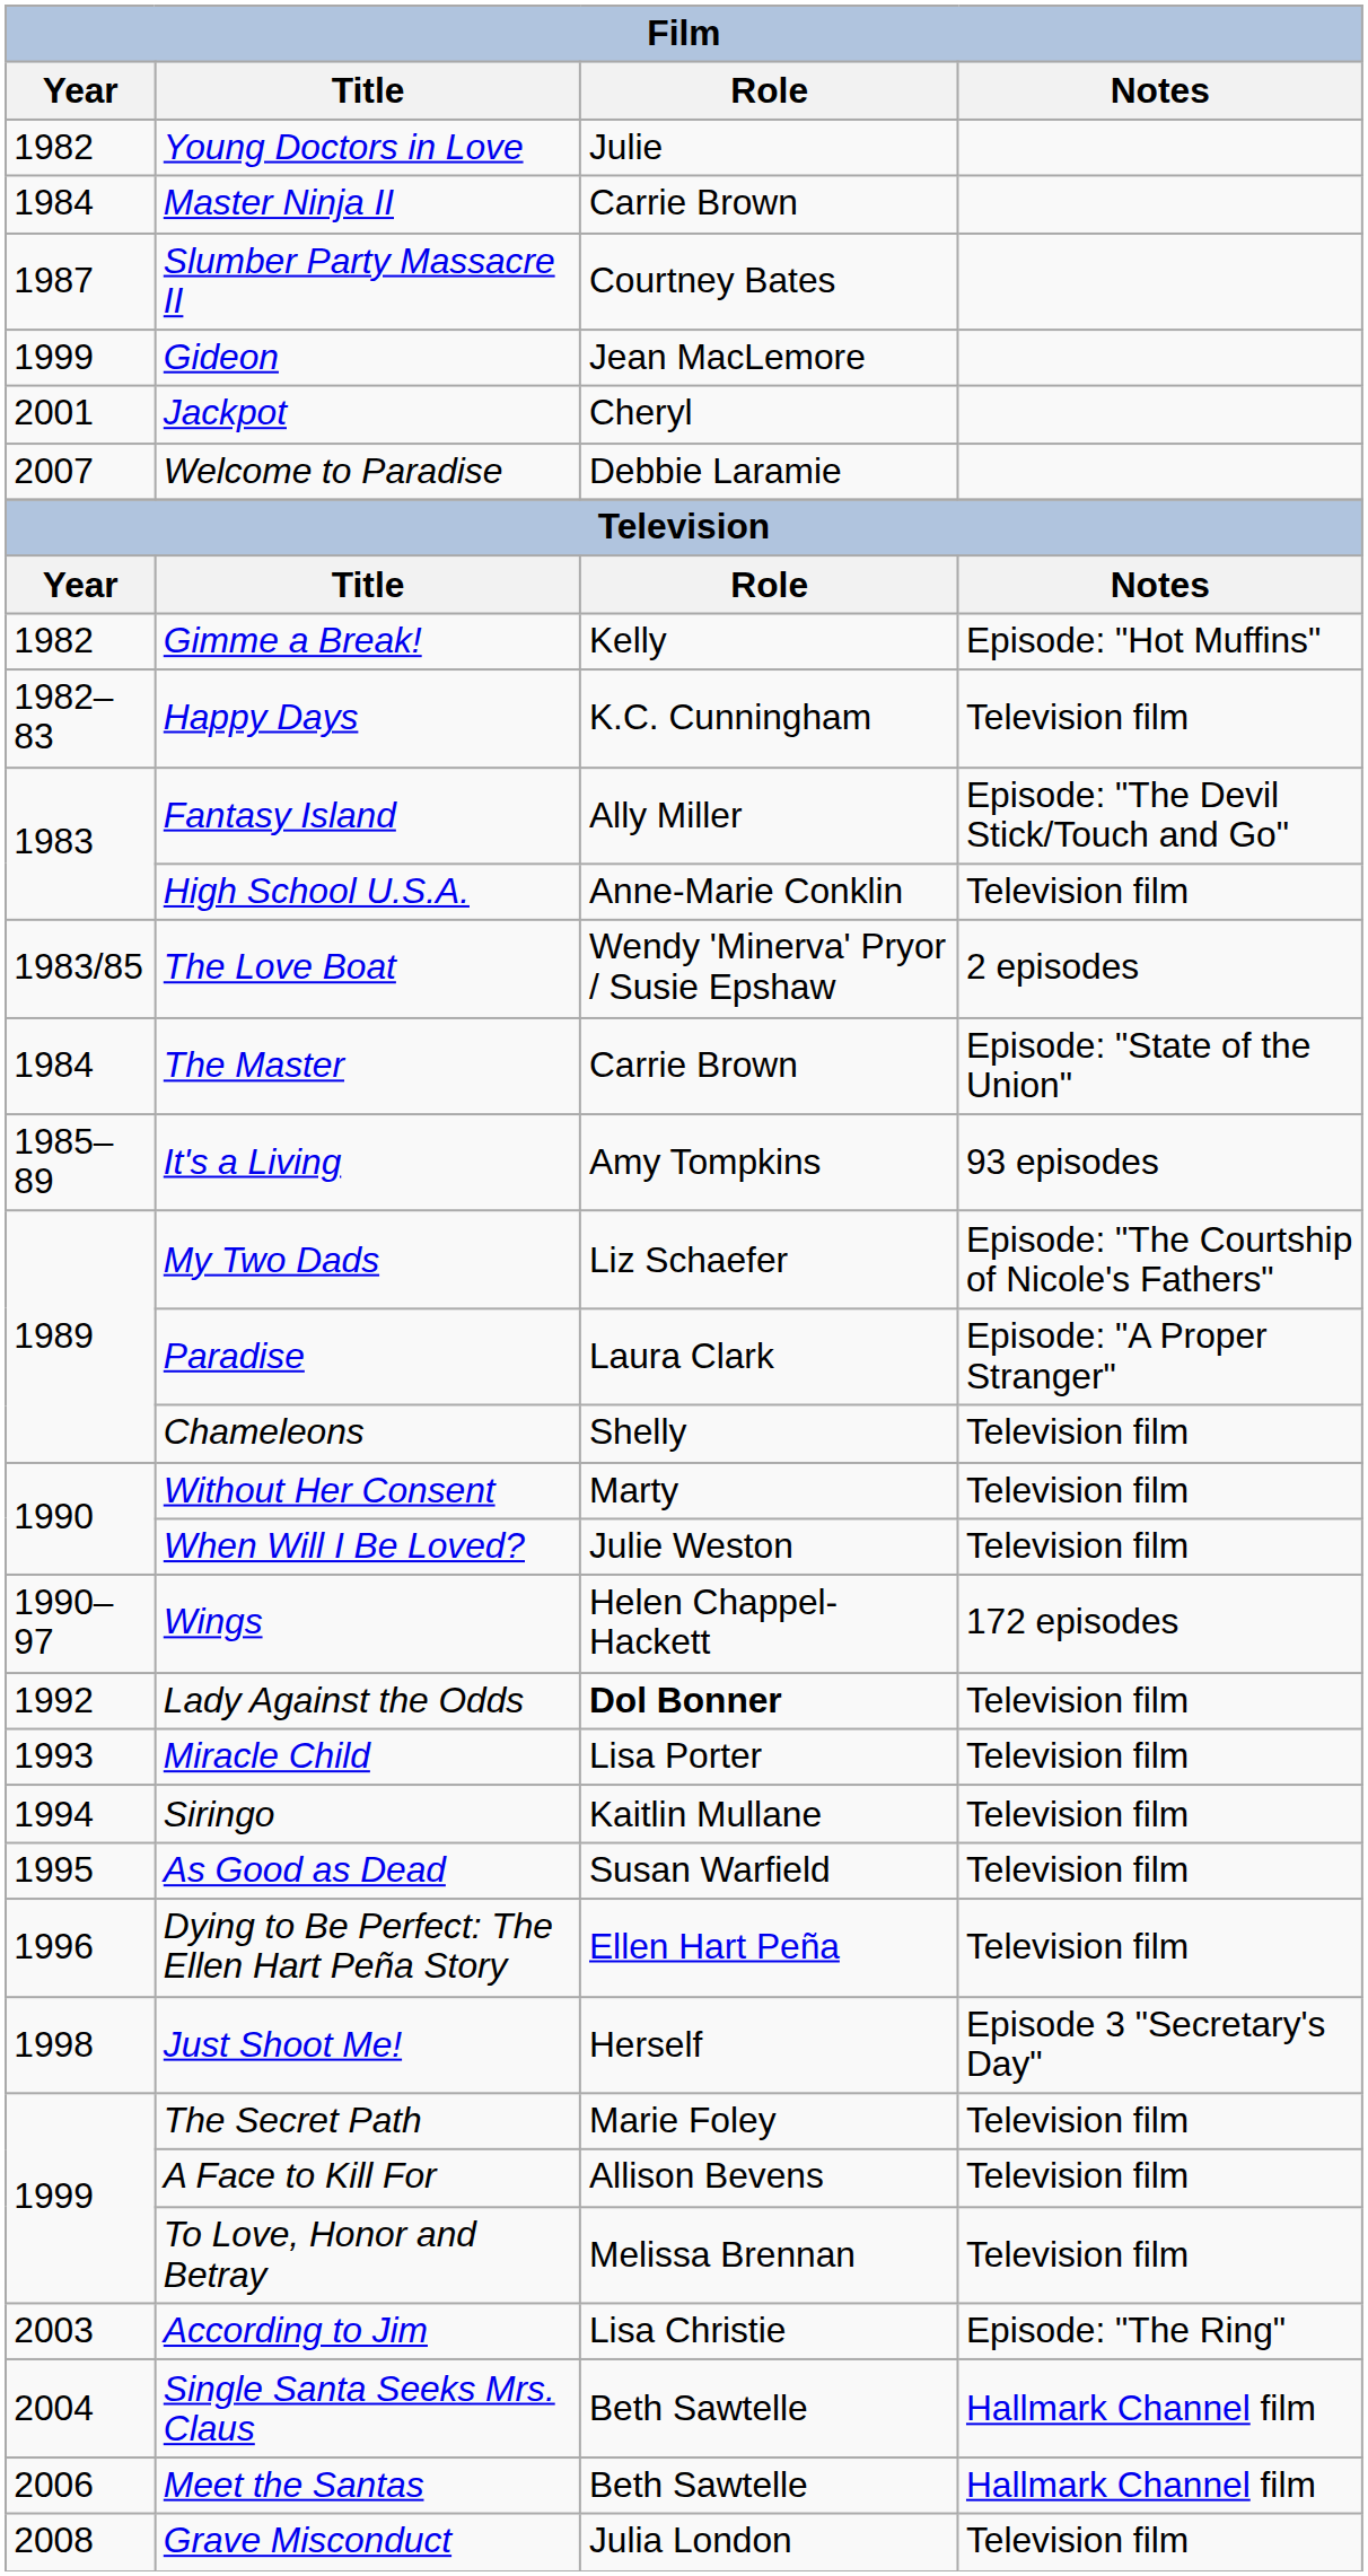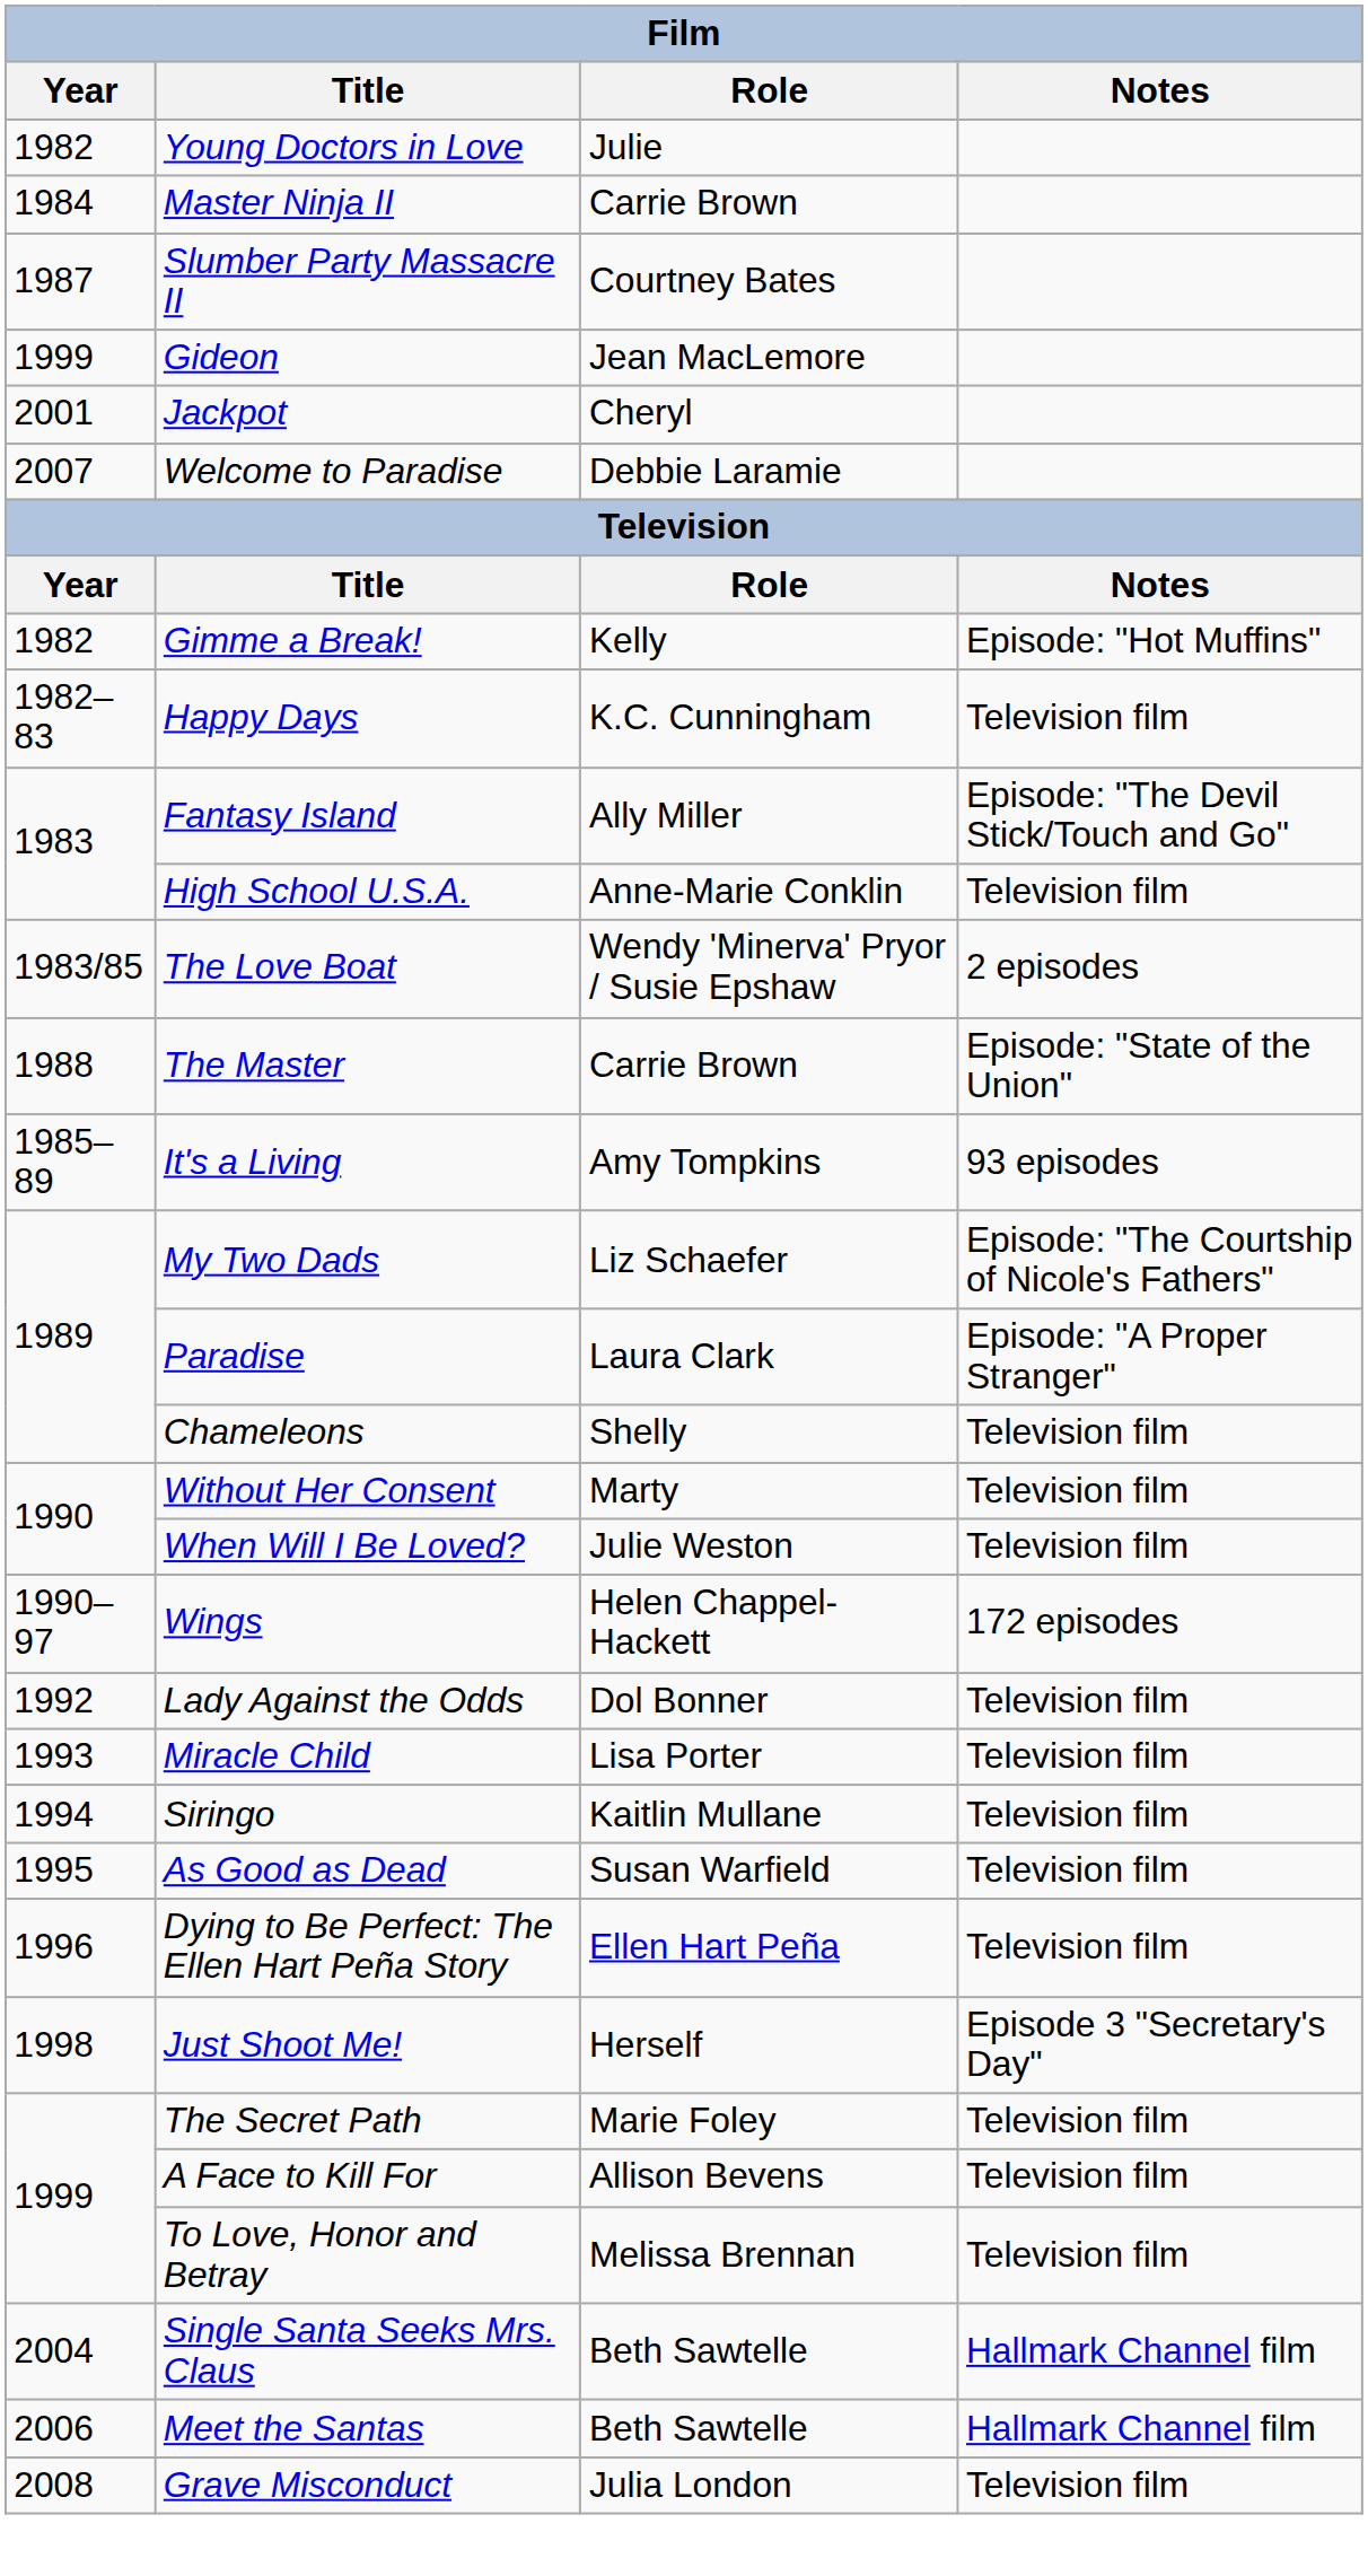The Master | Year: 1984 -> 1988
Lady Against the Odds | Role: bold -> normal
- row: 2003 | According to Jim | Lisa Christie | Episode: "The Ring"
